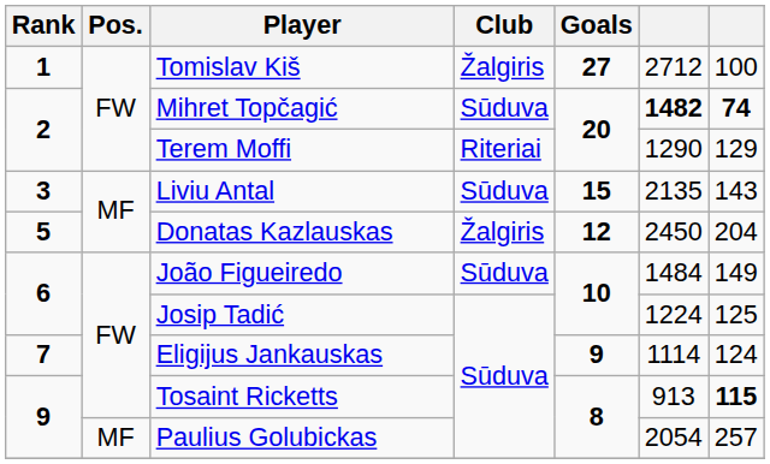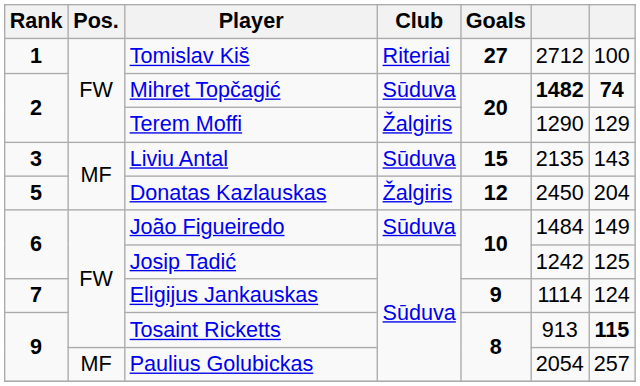Tomislav Kiš | Club: Žalgiris -> Riteriai
Terem Moffi | Club: Riteriai -> Žalgiris
Josip Tadić | column 6: 1224 -> 1242
